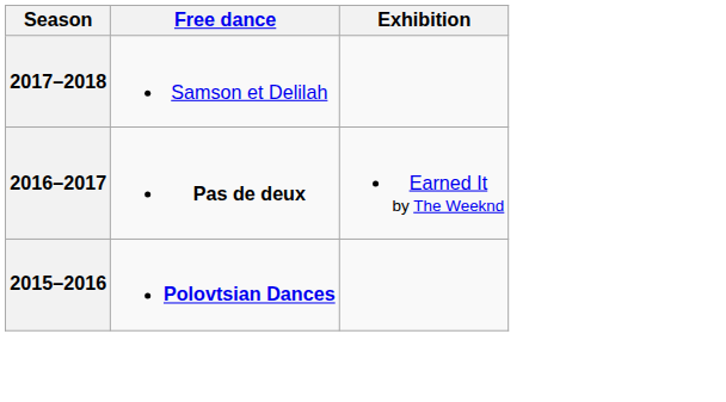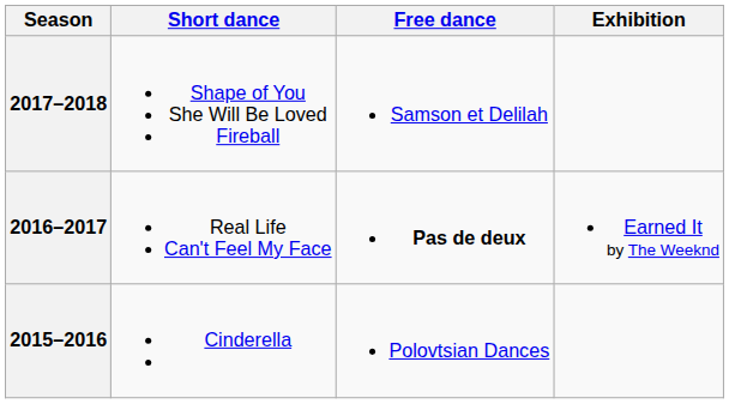+ column: Short dance | Shape of You She Will Be Loved Fireball | Real Life Can't Feel My Face | Cinderella
2015–2016 | Free dance: bold -> normal
